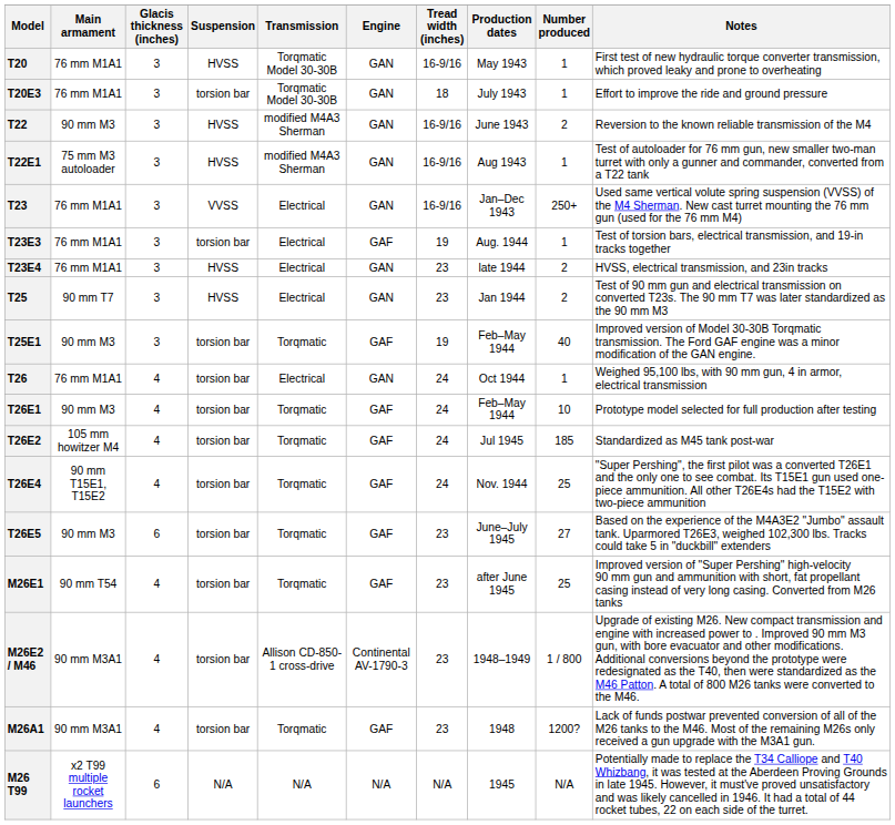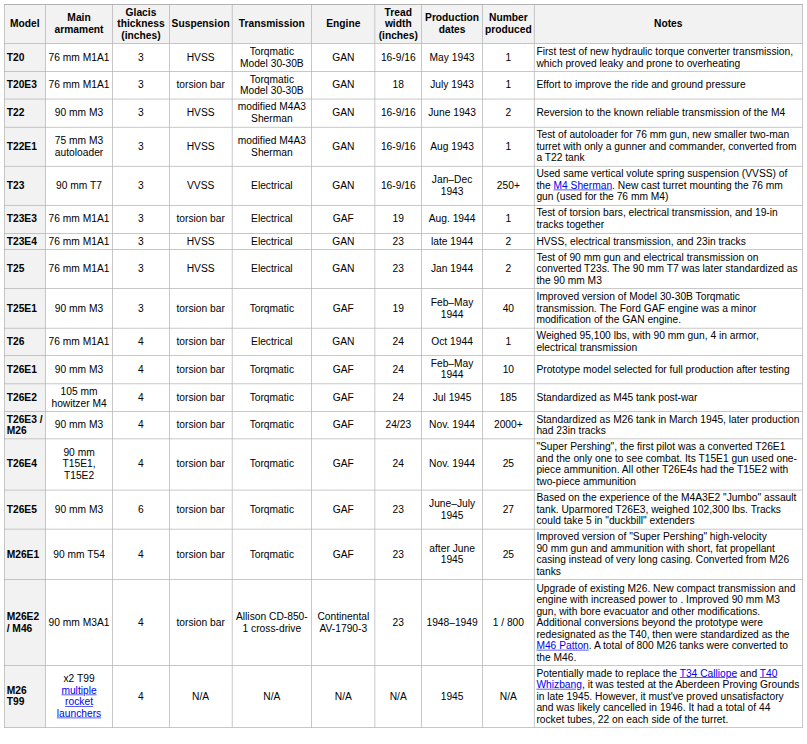T23 | Main armament: 76 mm M1A1 -> 90 mm T7
T25 | Main armament: 90 mm T7 -> 76 mm M1A1
+ row: T26E3 / M26 | 90 mm M3 | 4 | torsion bar | Torqmatic | GAF | 24/23 | Nov. 1944 | 2000+ | Standardized as M26 tank in March 1945, later production had 23in tracks
- row: M26A1 | 90 mm M3A1 | 4 | torsion bar | Torqmatic | GAF | 23 | 1948 | 1200? | Lack of funds postwar prevented conversion of all of the M26 tanks to the M46. Most of the remaining M26s only received a gun upgrade with the M3A1 gun.
M26 T99 | Glacis thickness (inches): 6 -> 4
